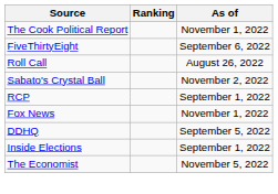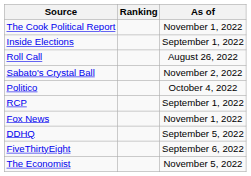rows swapped: Inside Elections <-> FiveThirtyEight
+ row: Politico | October 4, 2022
